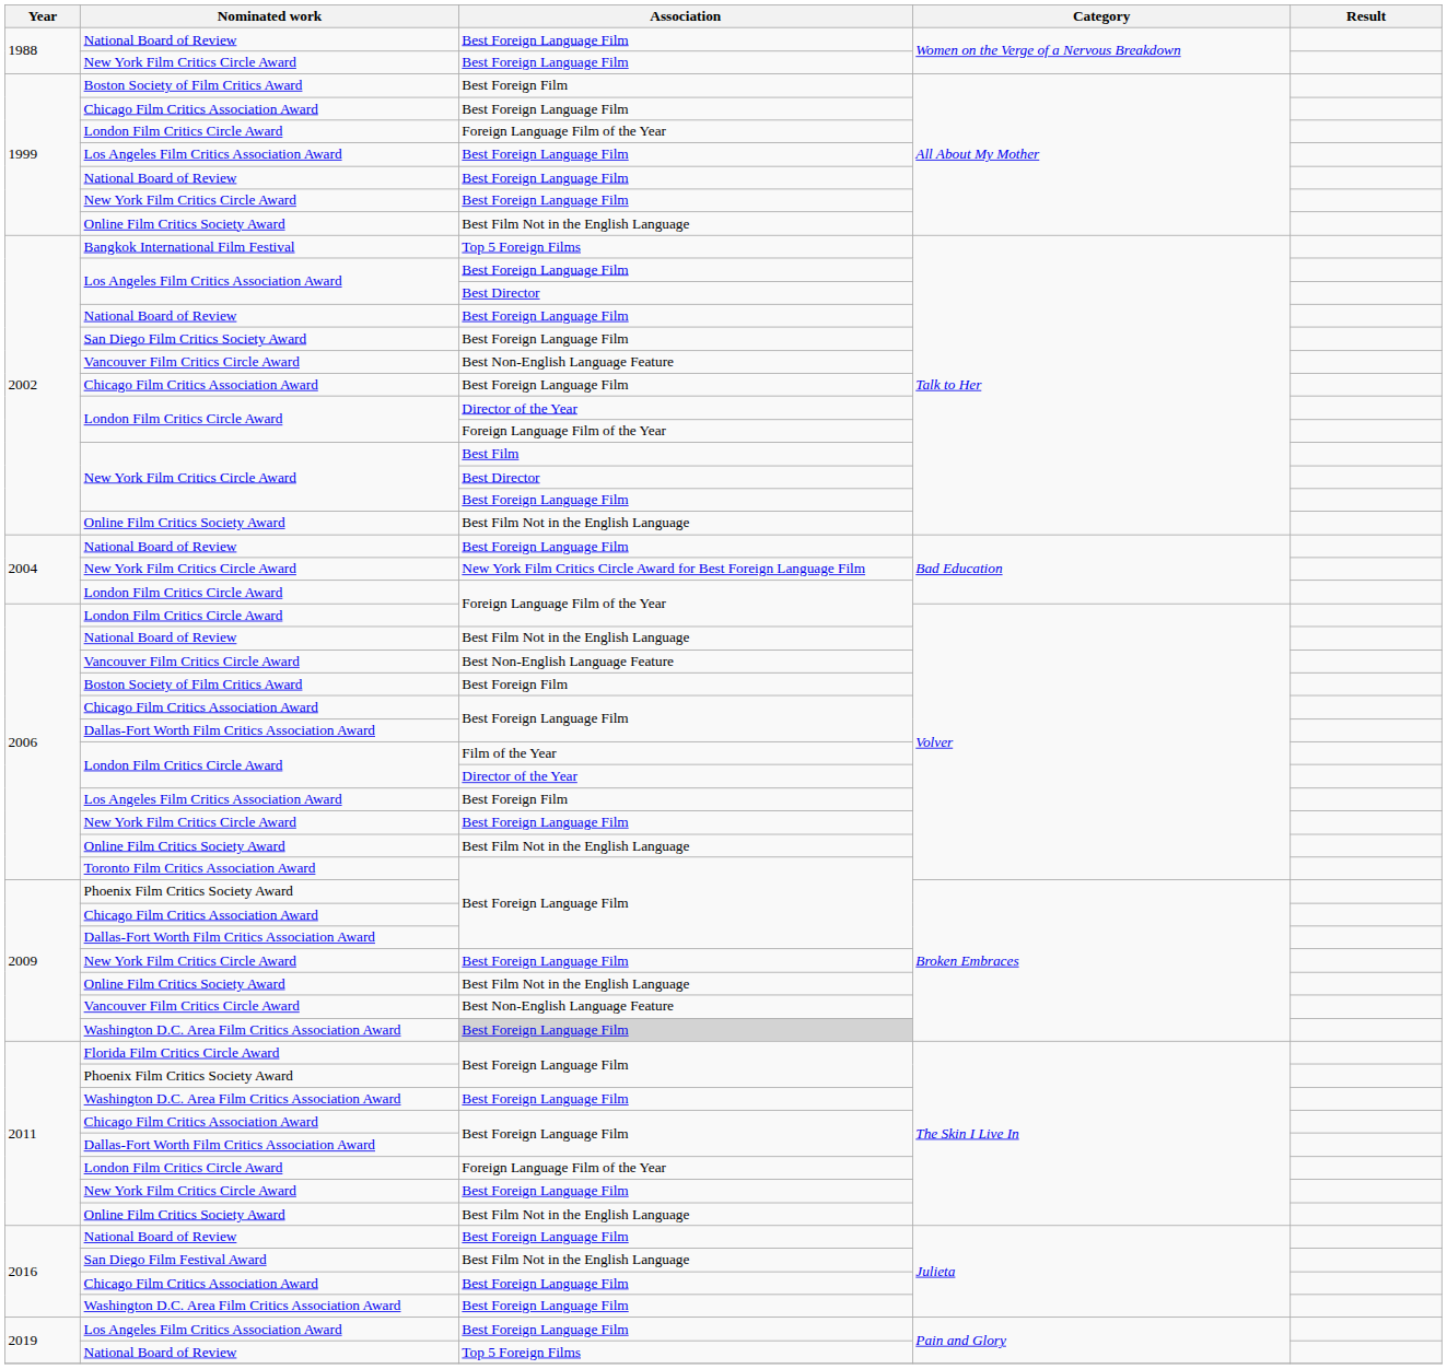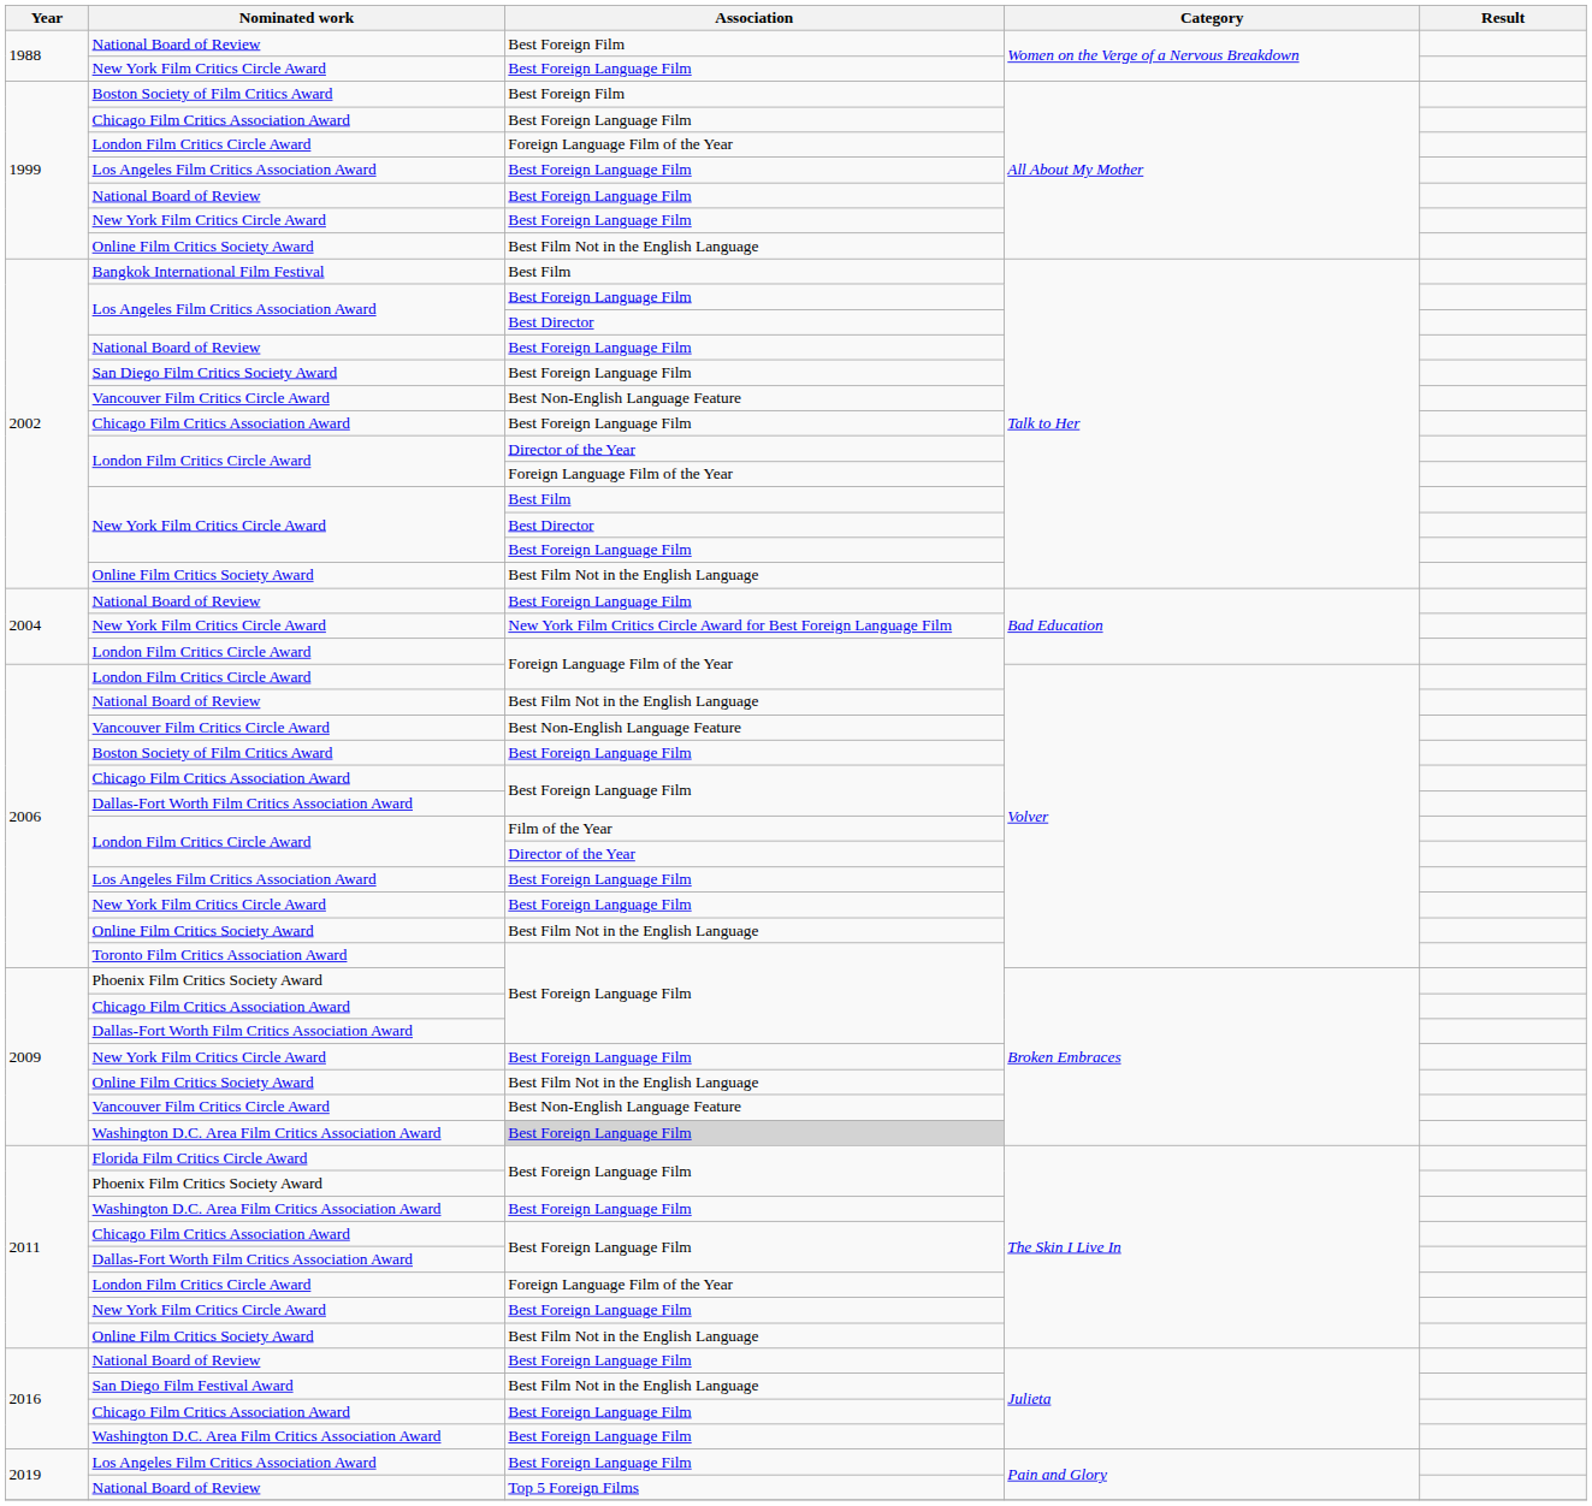1988 / National Board of Review | Association: Best Foreign Language Film -> Best Foreign Film
Bangkok International Film Festival | Association: Top 5 Foreign Films -> Best Film
2006 / Boston Society of Film Critics Award | Association: Best Foreign Film -> Best Foreign Language Film
2006 / Los Angeles Film Critics Association Award | Association: Best Foreign Film -> Best Foreign Language Film
